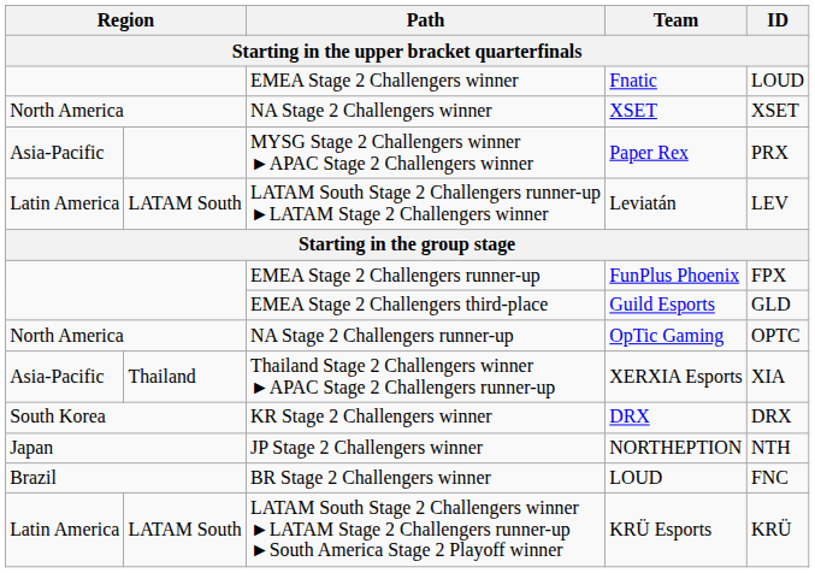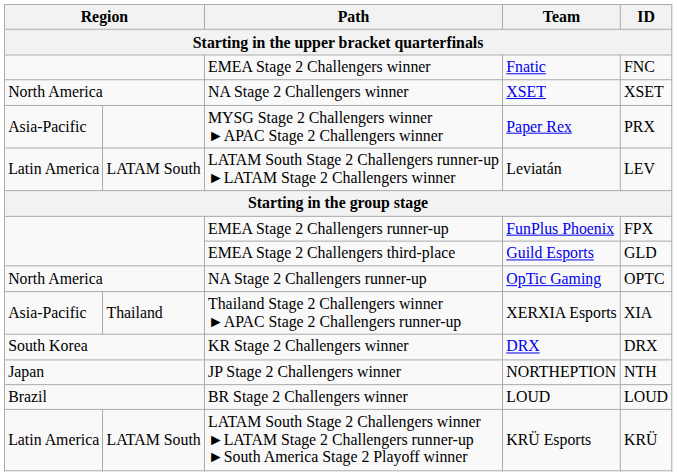EMEA Stage 2 Challengers winner | ID: LOUD -> FNC
BR Stage 2 Challengers winner | ID: FNC -> LOUD
